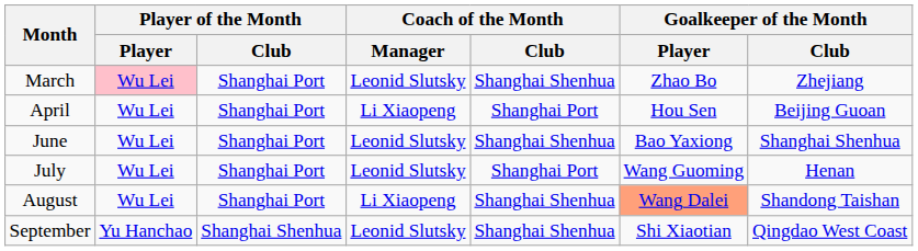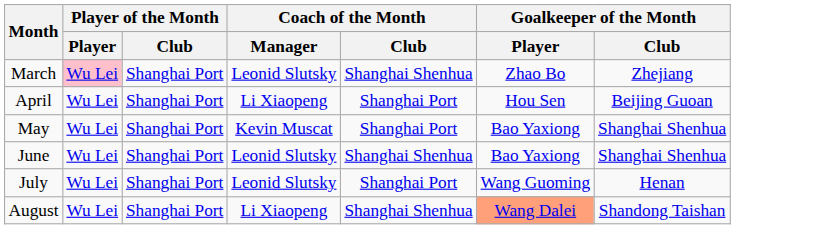+ row: May | Wu Lei | Shanghai Port | Kevin Muscat | Shanghai Port | Bao Yaxiong | Shanghai Shenhua
- row: September | Yu Hanchao | Shanghai Shenhua | Leonid Slutsky | Shanghai Shenhua | Shi Xiaotian | Qingdao West Coast
